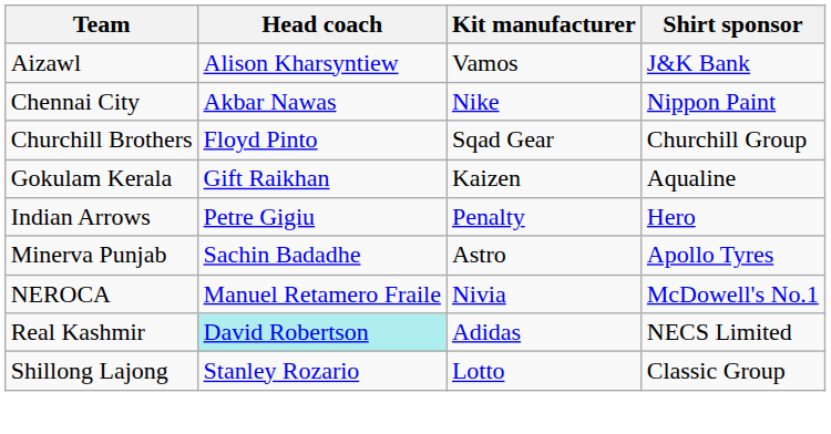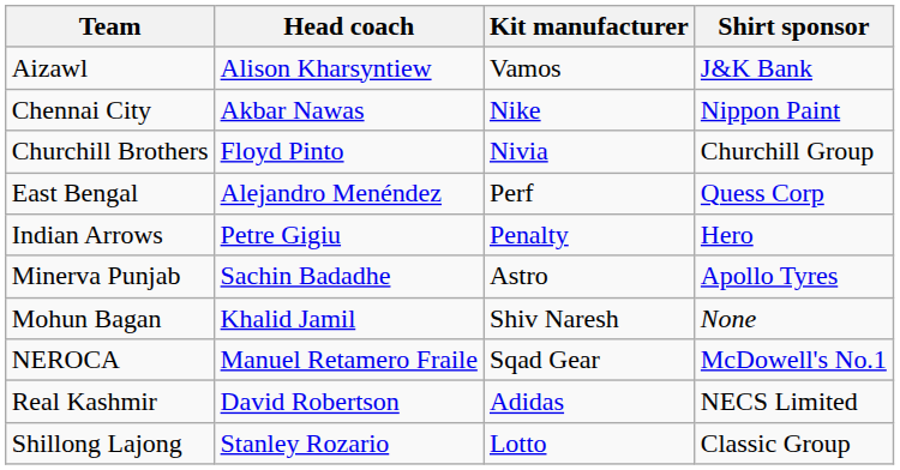Churchill Brothers | Kit manufacturer: Sqad Gear -> Nivia
+ row: East Bengal | Alejandro Menéndez | Perf | Quess Corp
- row: Gokulam Kerala | Gift Raikhan | Kaizen | Aqualine
+ row: Mohun Bagan | Khalid Jamil | Shiv Naresh | None
NEROCA | Kit manufacturer: Nivia -> Sqad Gear
Real Kashmir | Head coach: paleturquoise background -> no background
